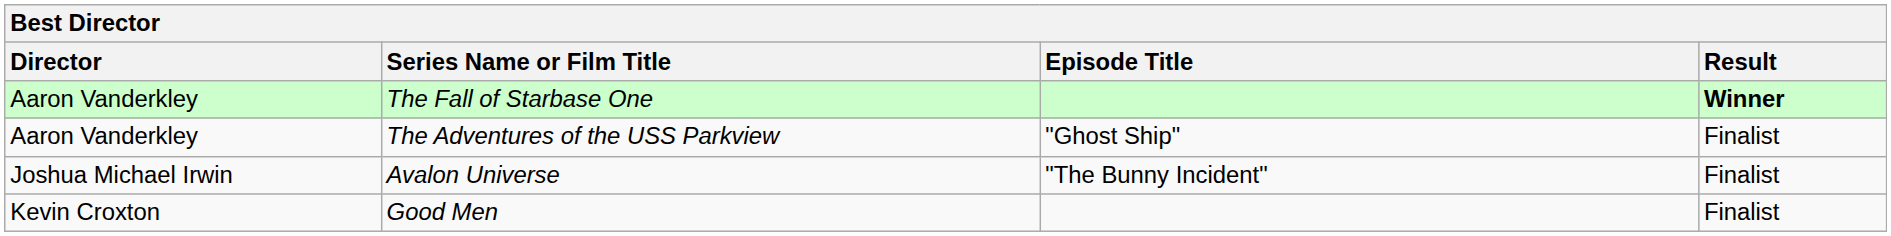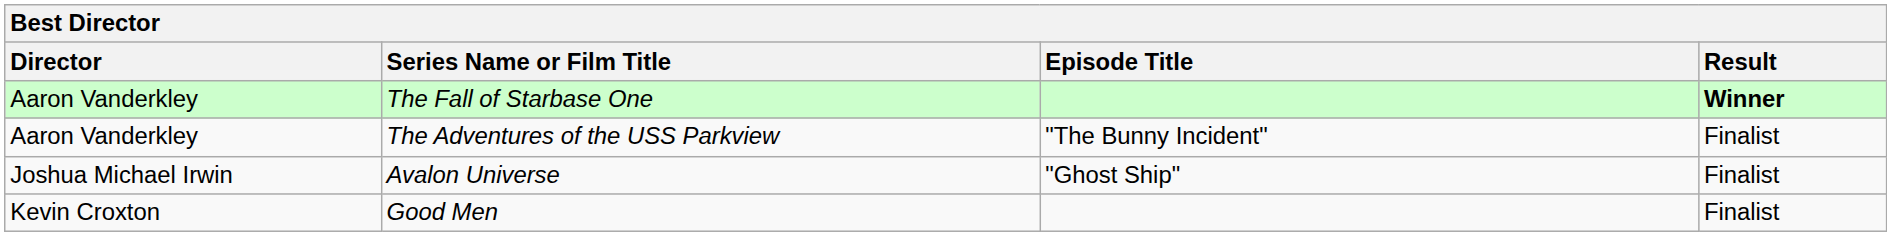The Adventures of the USS Parkview | Episode Title: "Ghost Ship" -> "The Bunny Incident"
Avalon Universe | Episode Title: "The Bunny Incident" -> "Ghost Ship"
